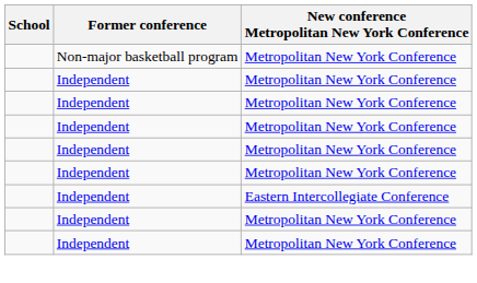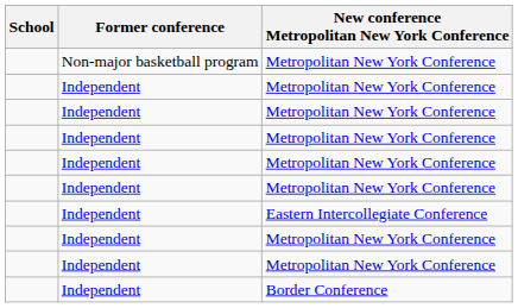+ row: Independent | Border Conference
